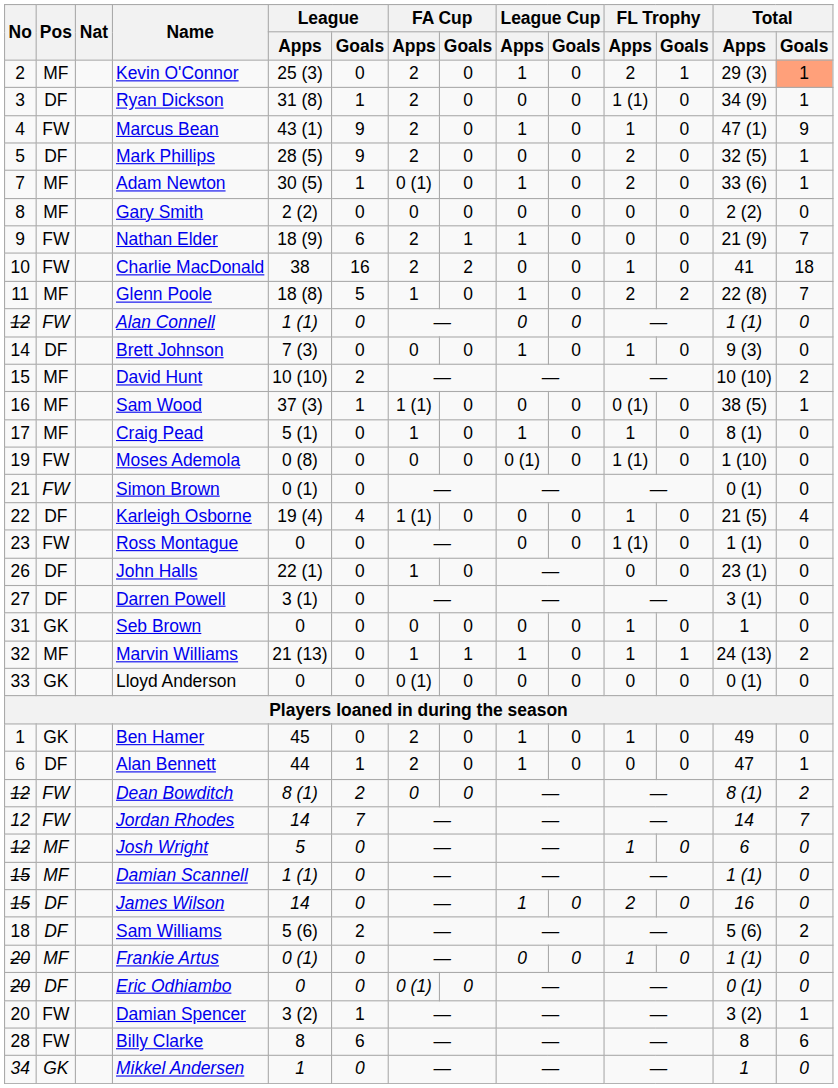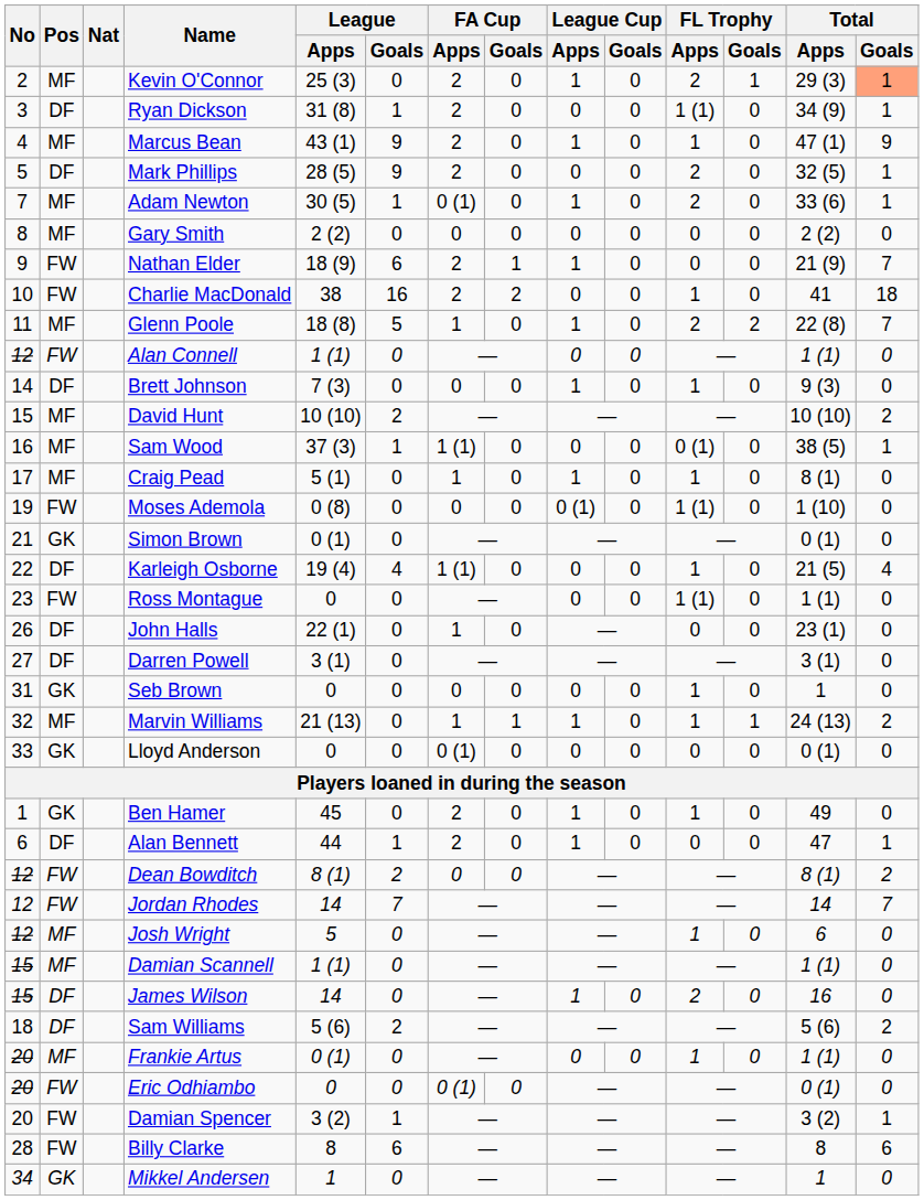Marcus Bean | Pos: FW -> MF
Simon Brown | Pos: FW -> GK
Eric Odhiambo | Pos: DF -> FW
